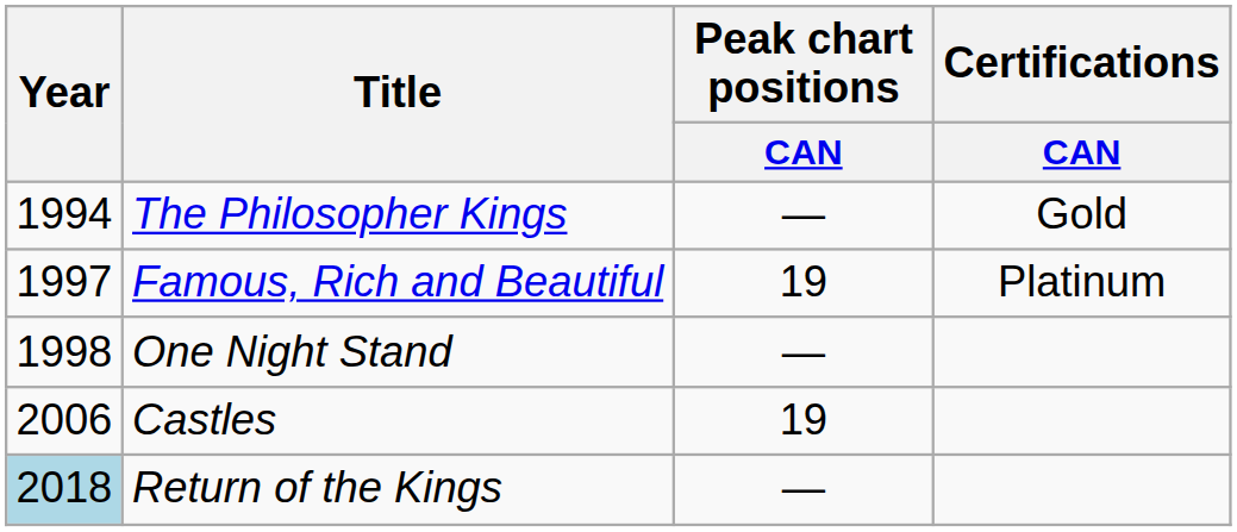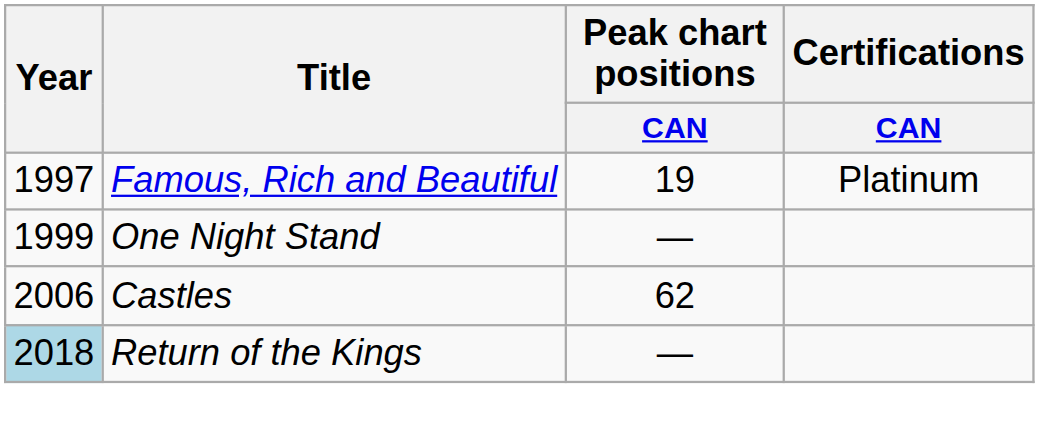- row: 1994 | The Philosopher Kings | — | Gold
One Night Stand | Year: 1998 -> 1999
Castles | Peak chart positions / CAN: 19 -> 62
